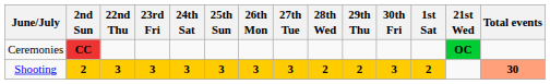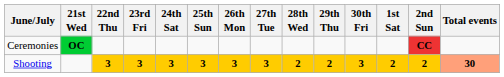columns swapped: 21st Wed <-> 2nd Sun
